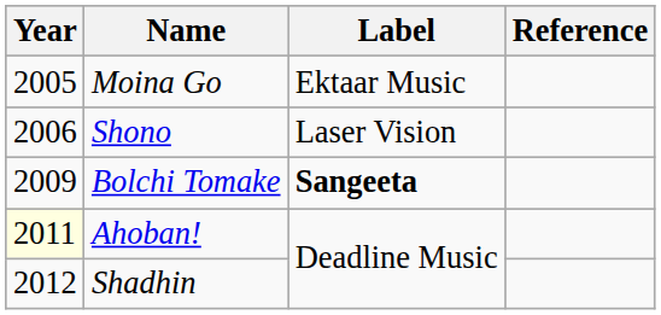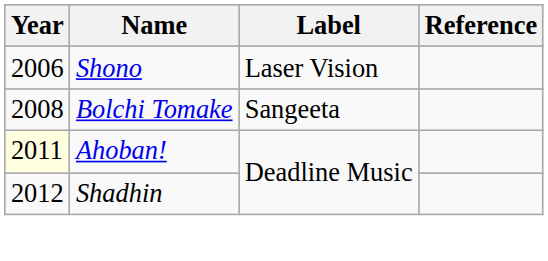- row: 2005 | Moina Go | Ektaar Music
Bolchi Tomake | Year: 2009 -> 2008
Bolchi Tomake | Label: bold -> normal
